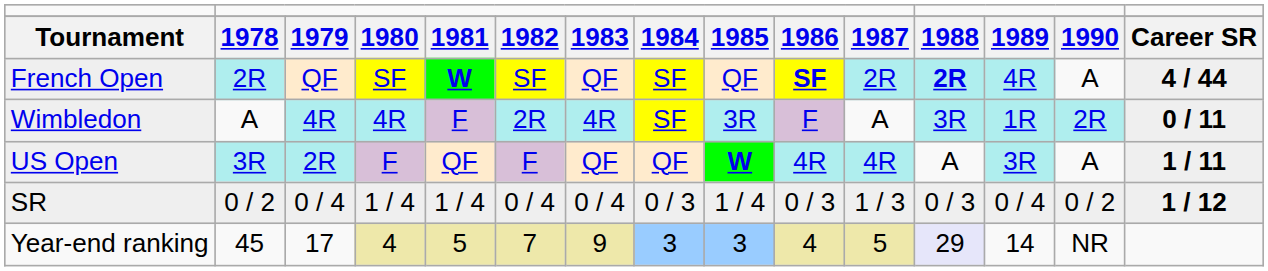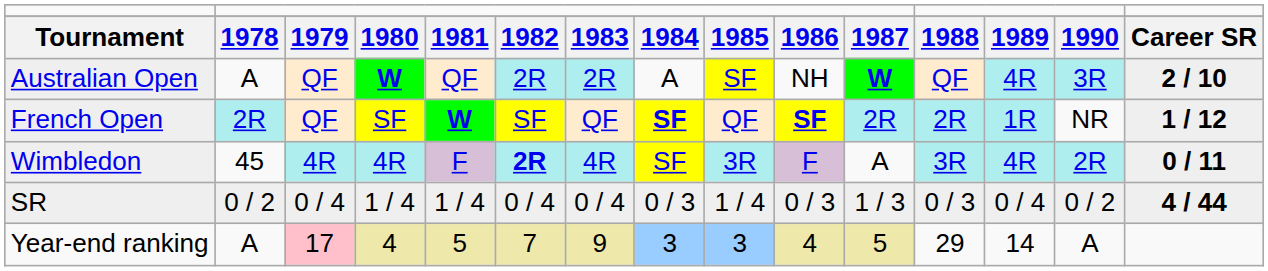+ row: Australian Open | A | QF | W | QF | 2R | 2R | A | SF | NH | W | QF | 4R | 3R | 2 / 10
French Open | column 8: normal -> bold
French Open | column 12: bold -> normal
French Open | column 13: 4R -> 1R
French Open | column 14: A -> NR
French Open | column 15: 4 / 44 -> 1 / 12
Wimbledon | column 2: A -> 45
Wimbledon | column 6: normal -> bold
Wimbledon | column 13: 1R -> 4R
- row: US Open | 3R | 2R | F | QF | F | QF | QF | W | 4R | 4R | A | 3R | A | 1 / 11
SR | column 15: 1 / 12 -> 4 / 44
Year-end ranking | column 2: 45 -> A
Year-end ranking | column 3: no background -> pink background
Year-end ranking | column 12: lavender background -> no background
Year-end ranking | column 14: NR -> A
